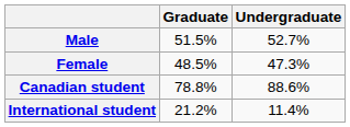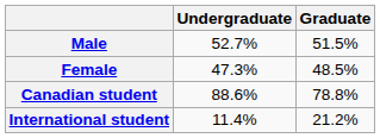columns swapped: Undergraduate <-> Graduate
